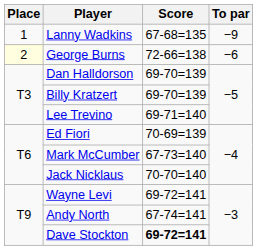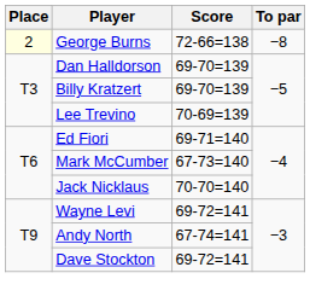- row: 1 | Lanny Wadkins | 67-68=135 | −9
George Burns | To par: −6 -> −8
Lee Trevino | Score: 69-71=140 -> 70-69=139
Ed Fiori | Score: 70-69=139 -> 69-71=140
Dave Stockton | Score: bold -> normal
